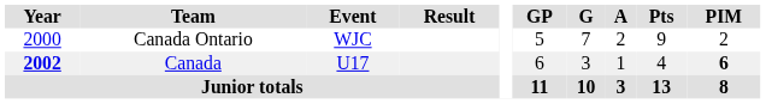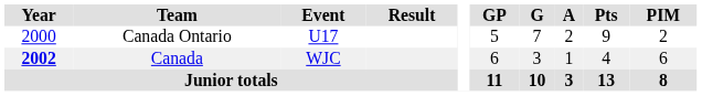Canada Ontario | Event: WJC -> U17
Canada | Event: U17 -> WJC
Canada | PIM: bold -> normal
